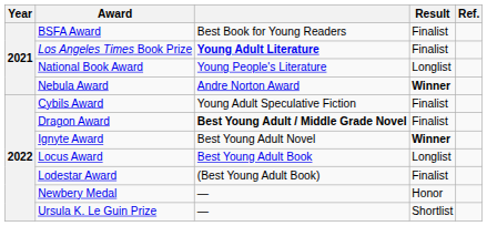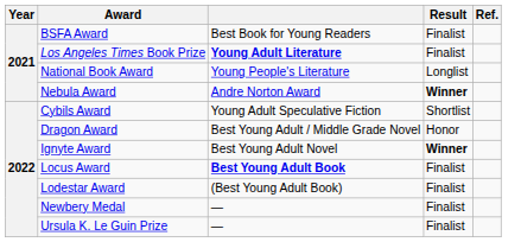Cybils Award | Result: Finalist -> Shortlist
Dragon Award | column 3: bold -> normal
Dragon Award | Result: Finalist -> Honor
Locus Award | column 3: normal -> bold
Locus Award | Result: Longlist -> Finalist
Newbery Medal | Result: Honor -> Finalist
Ursula K. Le Guin Prize | Result: Shortlist -> Finalist
